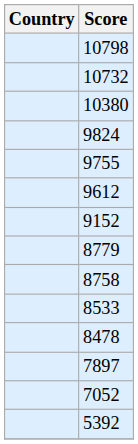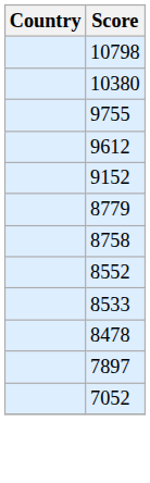- row: 10732
- row: 9824
+ row: 8552
- row: 5392
